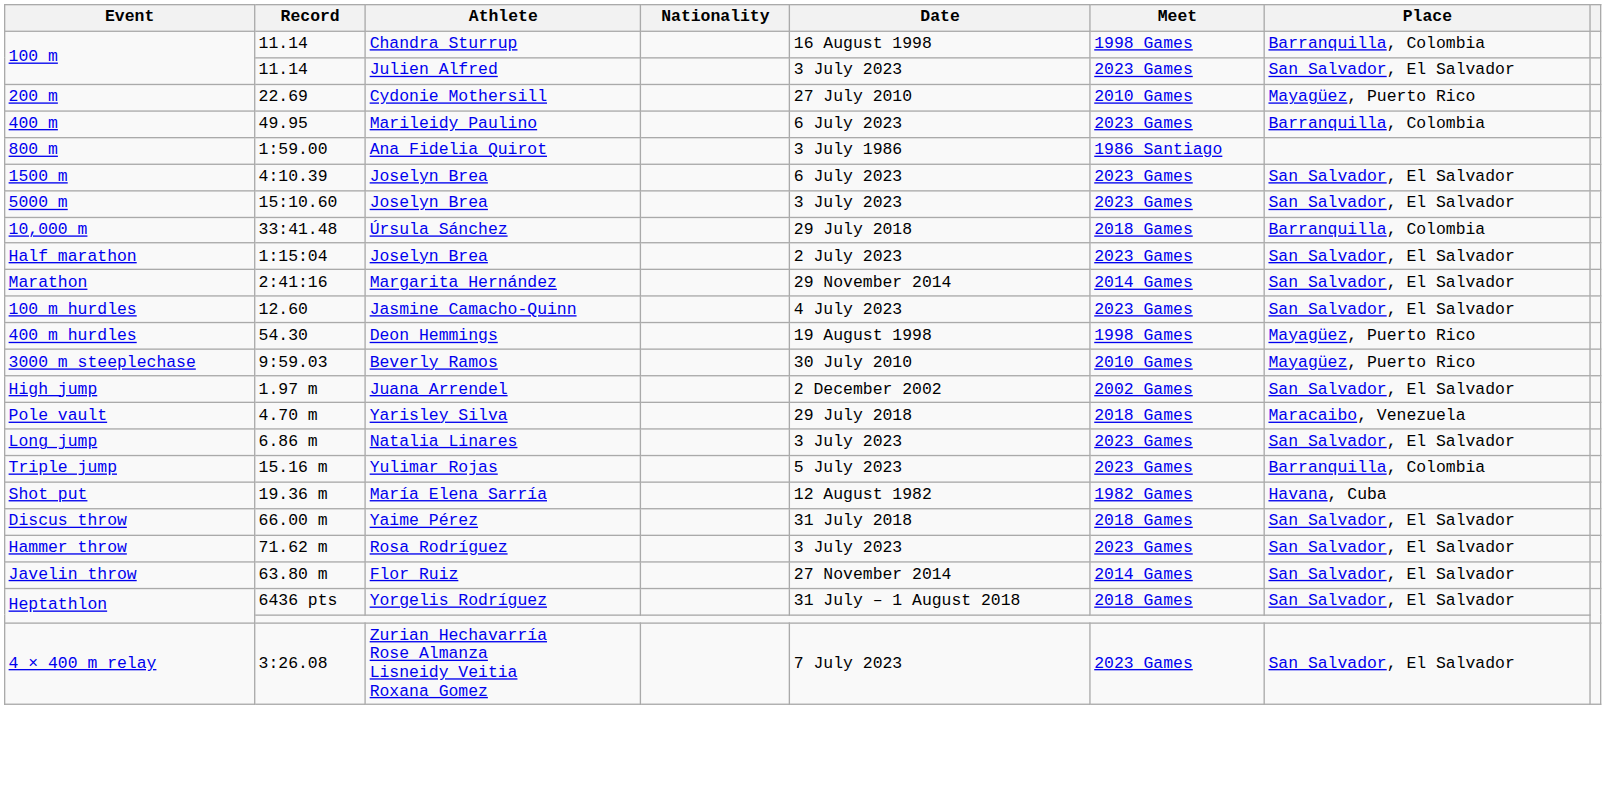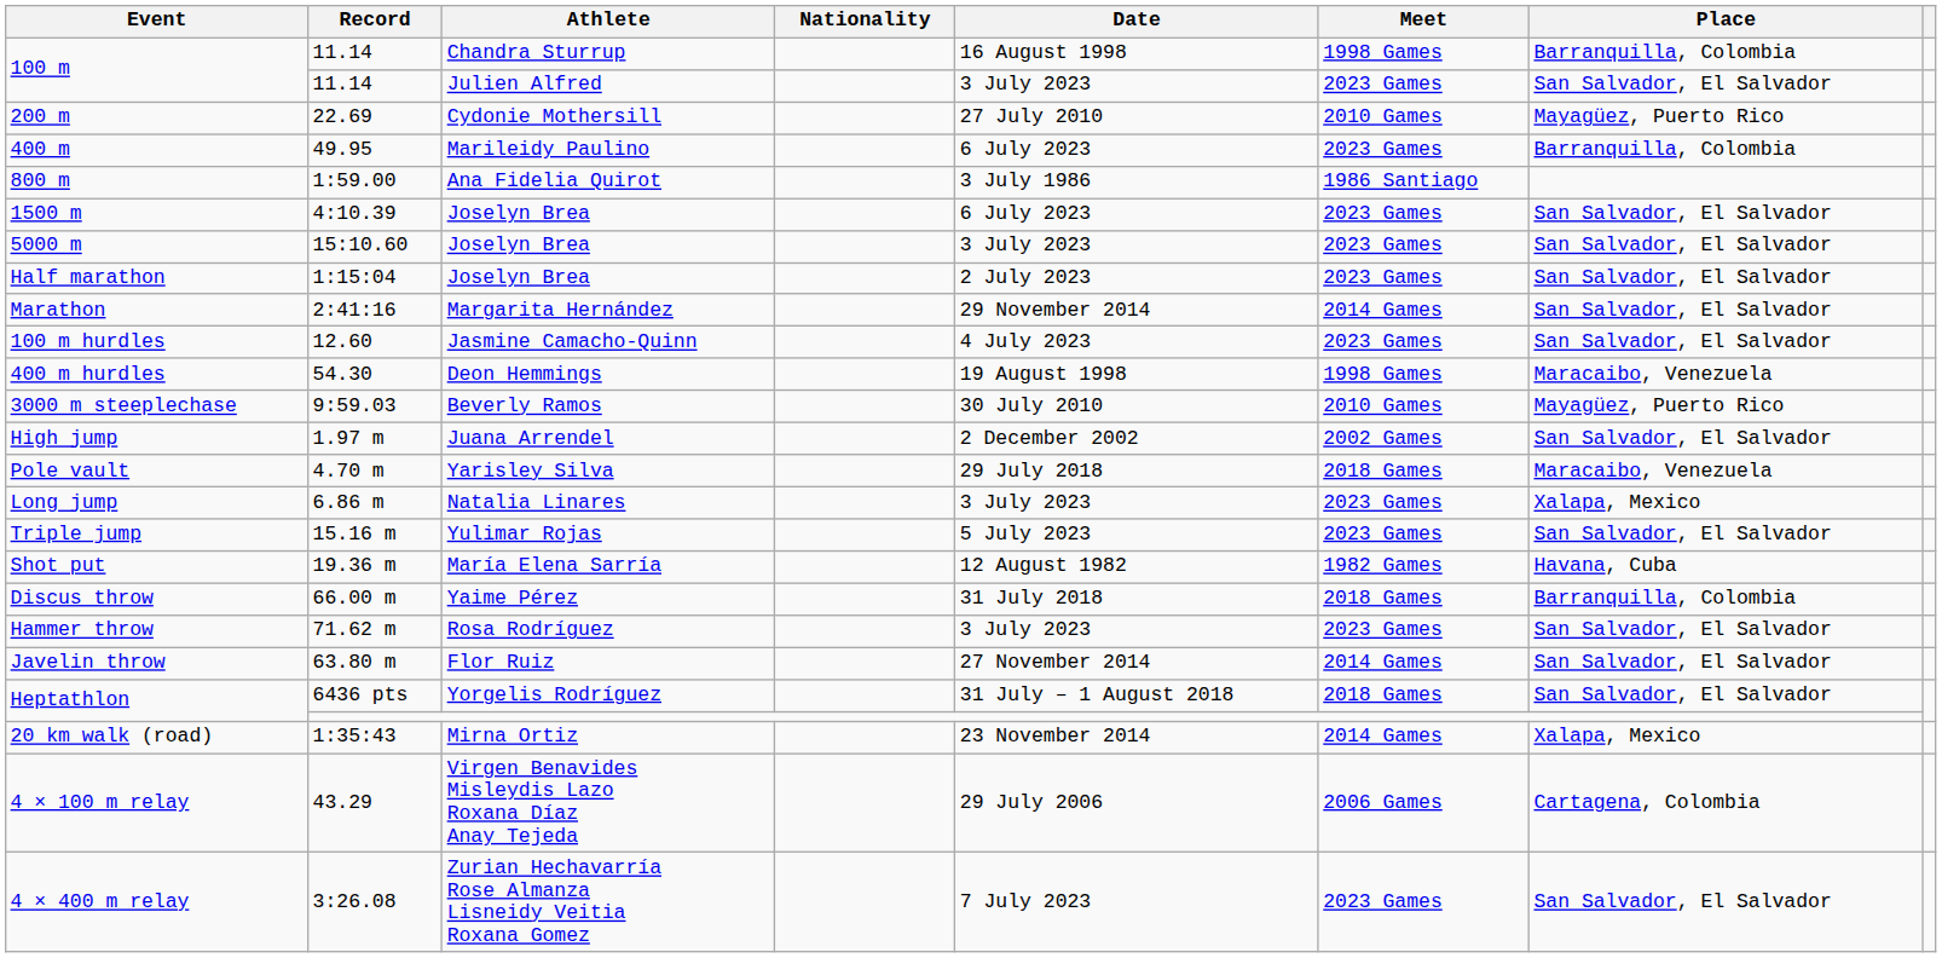- row: 10,000 m | 33:41.48 | Úrsula Sánchez | 29 July 2018 | 2018 Games | Barranquilla, Colombia
400 m hurdles | Place: Mayagüez, Puerto Rico -> Maracaibo, Venezuela
Long jump | Place: San Salvador, El Salvador -> Xalapa, Mexico
Triple jump | Place: Barranquilla, Colombia -> San Salvador, El Salvador
Discus throw | Place: San Salvador, El Salvador -> Barranquilla, Colombia
+ row: 20 km walk (road) | 1:35:43 | Mirna Ortiz | 23 November 2014 | 2014 Games | Xalapa, Mexico
+ row: 4 × 100 m relay | 43.29 | Virgen Benavides Misleydis Lazo Roxana Díaz Anay Tejeda | 29 July 2006 | 2006 Games | Cartagena, Colombia
